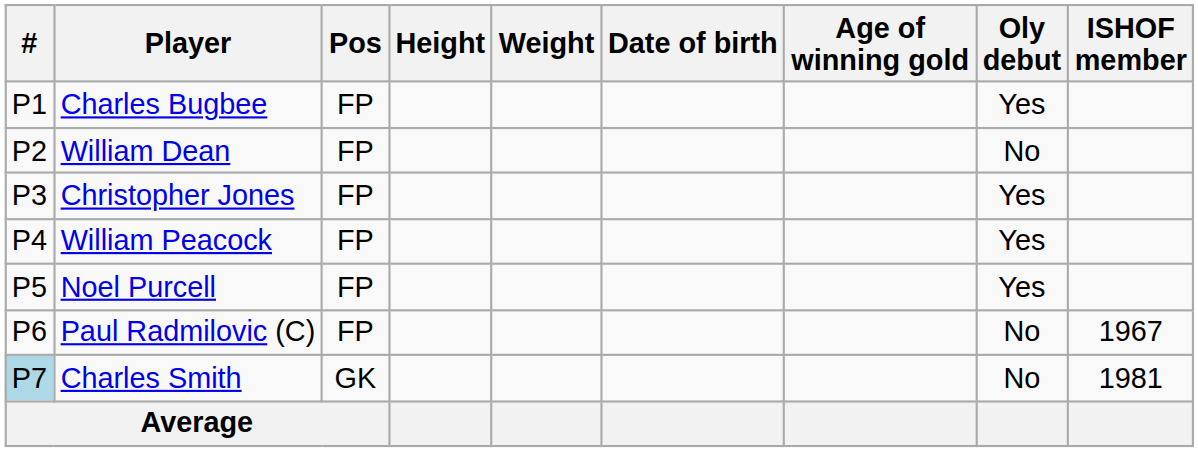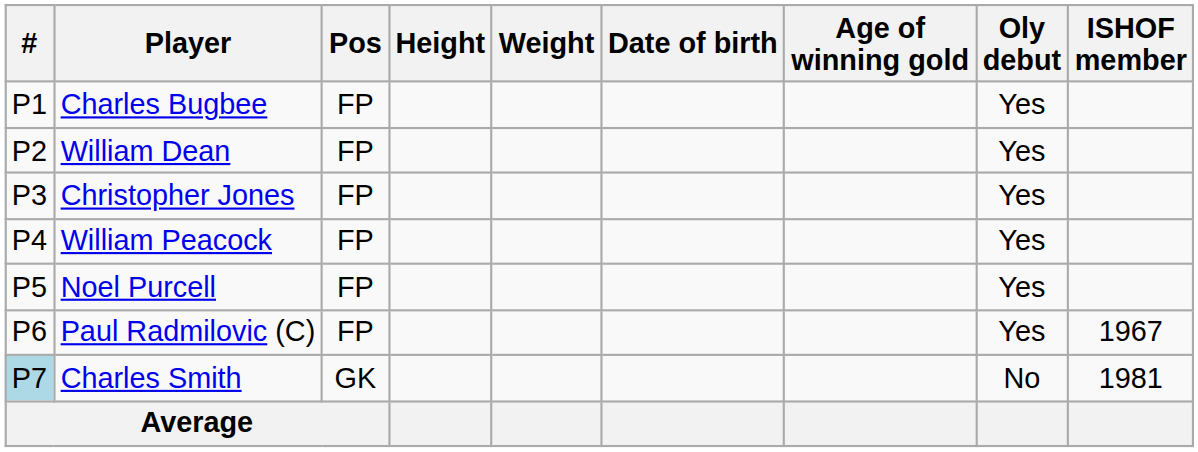William Dean | Oly debut: No -> Yes
Paul Radmilovic (C) | Oly debut: No -> Yes
